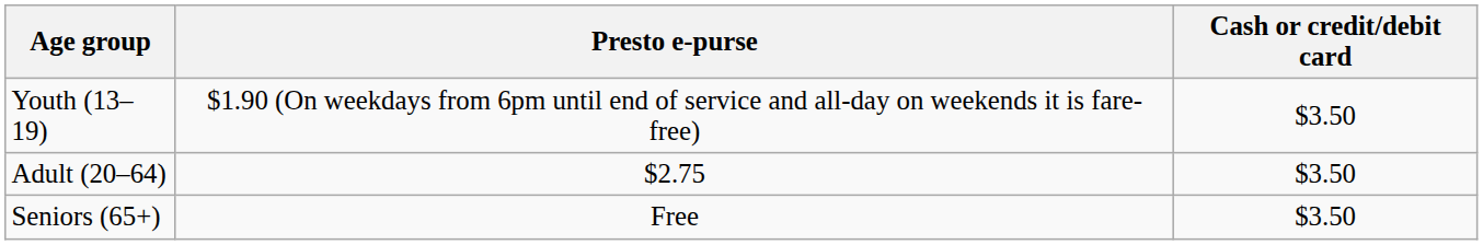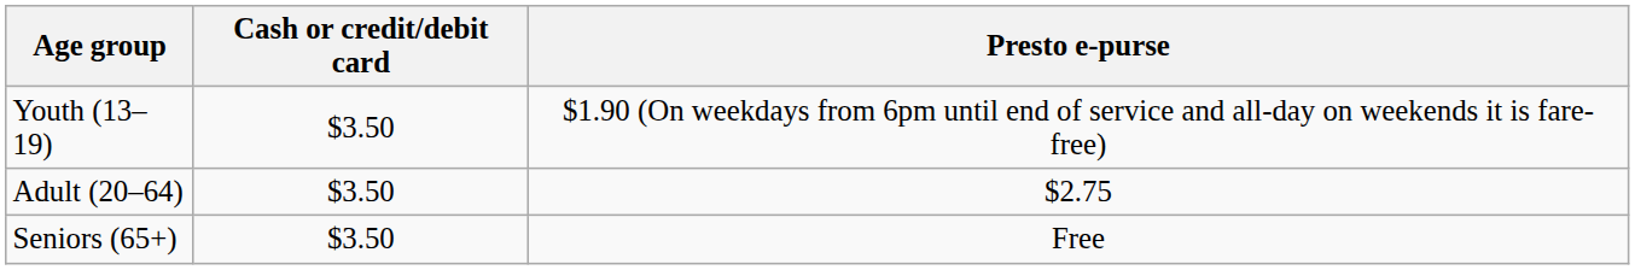columns swapped: Cash or credit/debit card <-> Presto e-purse
